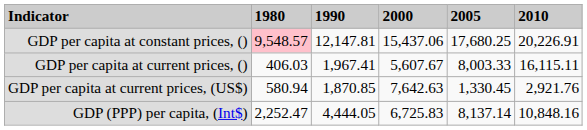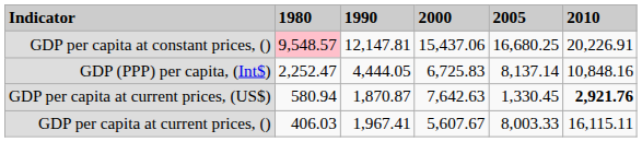GDP per capita at constant prices, () | 2005: 17,680.25 -> 16,680.25
rows swapped: GDP per capita at current prices, () <-> GDP (PPP) per capita, (Int$)
GDP per capita at current prices, (US$) | 1990: 1,870.85 -> 1,870.87
GDP per capita at current prices, (US$) | 2010: normal -> bold
